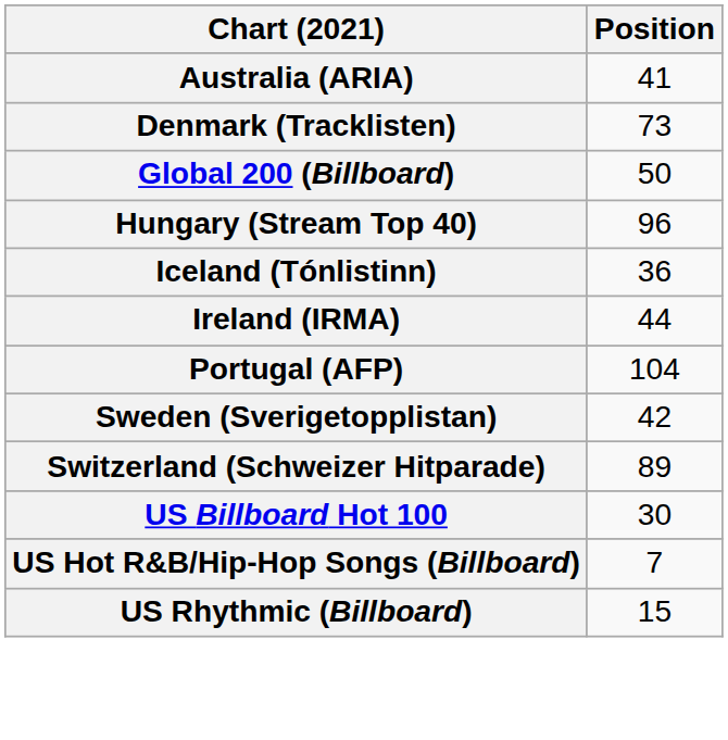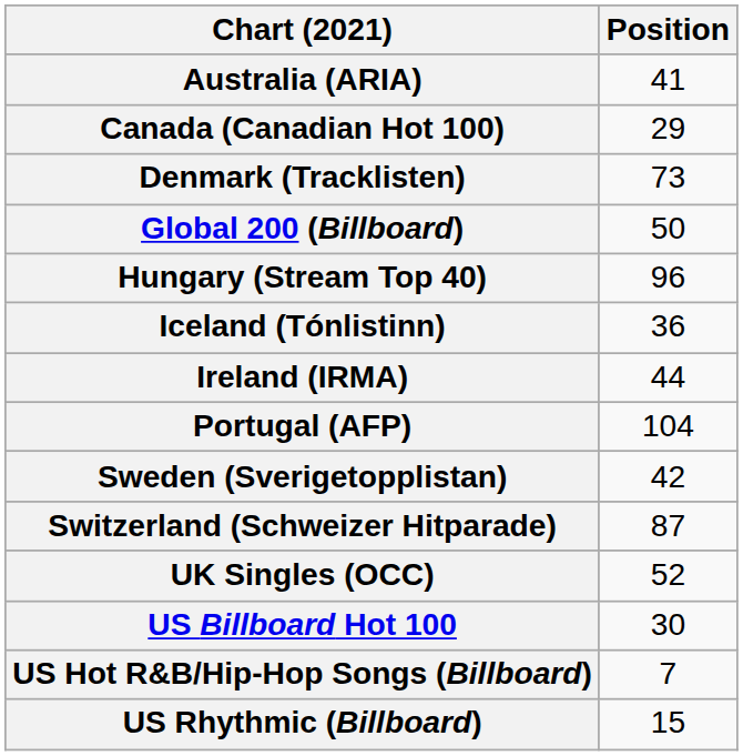+ row: Canada (Canadian Hot 100) | 29
Switzerland (Schweizer Hitparade) | Position: 89 -> 87
+ row: UK Singles (OCC) | 52
